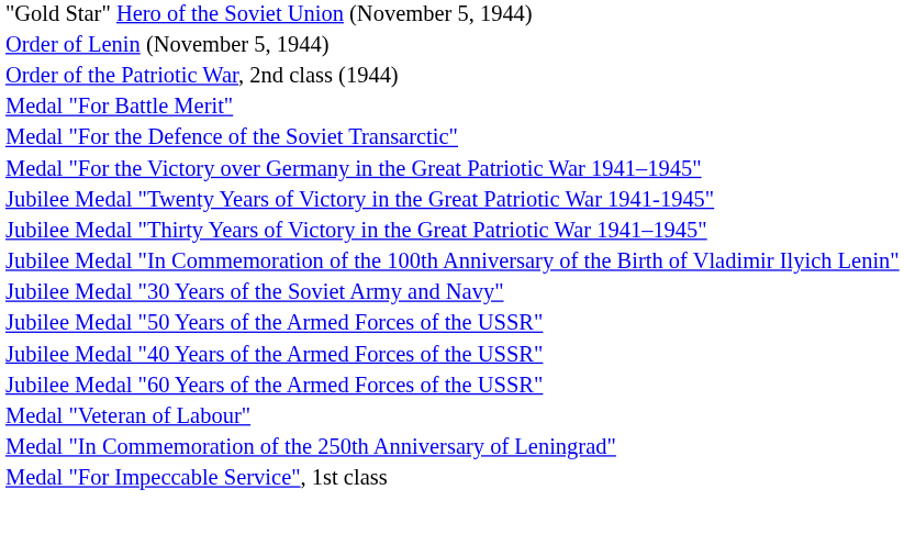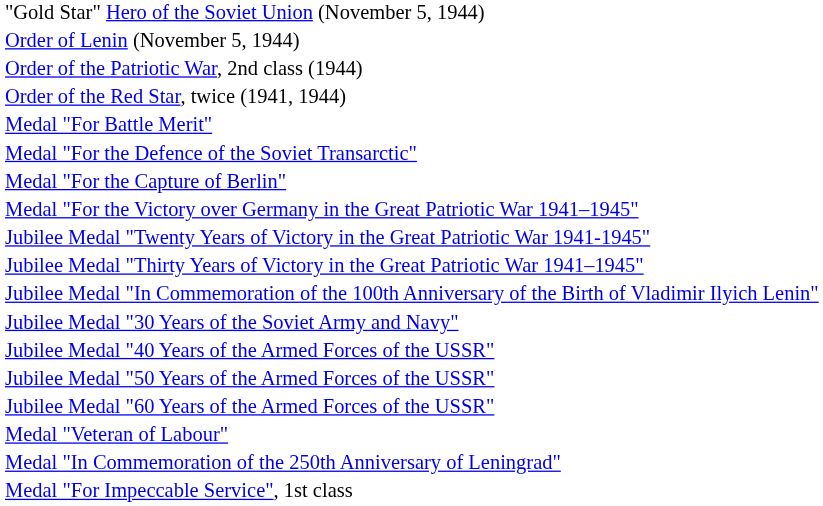+ row: Order of the Red Star, twice (1941, 1944)
+ row: Medal "For the Capture of Berlin"
rows swapped: Jubilee Medal "40 Years of the Armed Forces of the USSR" <-> Jubilee Medal "50 Years of the Armed Forces of the USSR"
